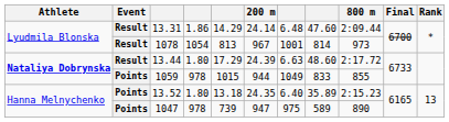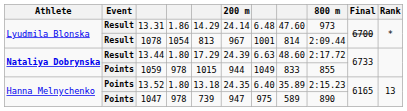13.31 | 800 m: 2:09.44 -> 973
1078 | 800 m: 973 -> 2:09.44
